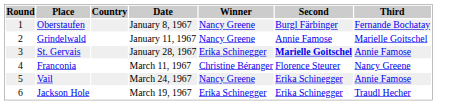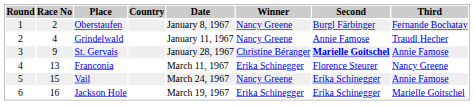+ column: Race No | 2 | 4 | 9 | 13 | 15 | 16
Grindelwald | Third: Marielle Goitschel -> Traudl Hecher
St. Gervais | Winner: Erika Schinegger -> Christine Béranger
Franconia | Winner: Christine Béranger -> Erika Schinegger
Jackson Hole | Third: Traudl Hecher -> Marielle Goitschel
